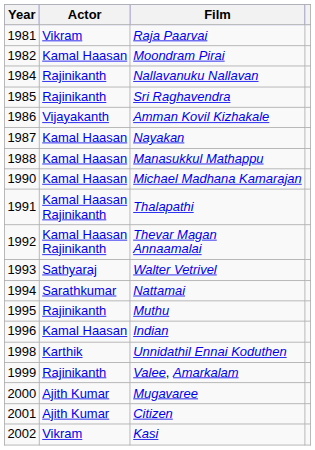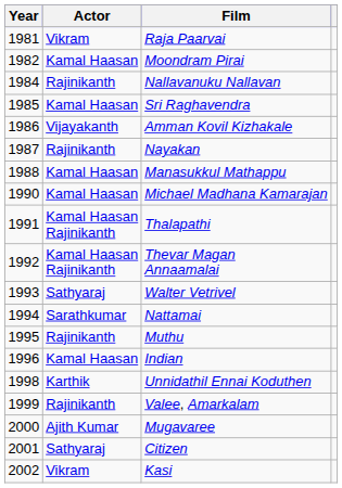Sri Raghavendra | Actor: Rajinikanth -> Kamal Haasan
Nayakan | Actor: Kamal Haasan -> Rajinikanth
Citizen | Actor: Ajith Kumar -> Sathyaraj
